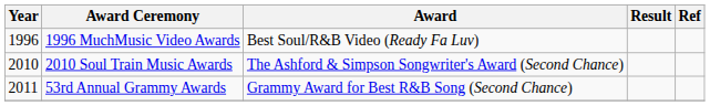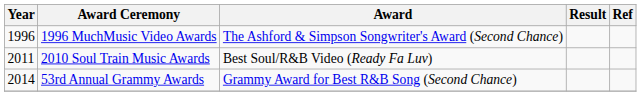1996 MuchMusic Video Awards | Award: Best Soul/R&B Video (Ready Fa Luv) -> The Ashford & Simpson Songwriter's Award (Second Chance)
2010 Soul Train Music Awards | Year: 2010 -> 2011
2010 Soul Train Music Awards | Award: The Ashford & Simpson Songwriter's Award (Second Chance) -> Best Soul/R&B Video (Ready Fa Luv)
53rd Annual Grammy Awards | Year: 2011 -> 2014
